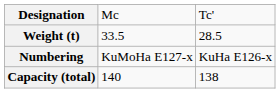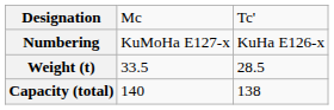rows swapped: Numbering <-> Weight (t)
